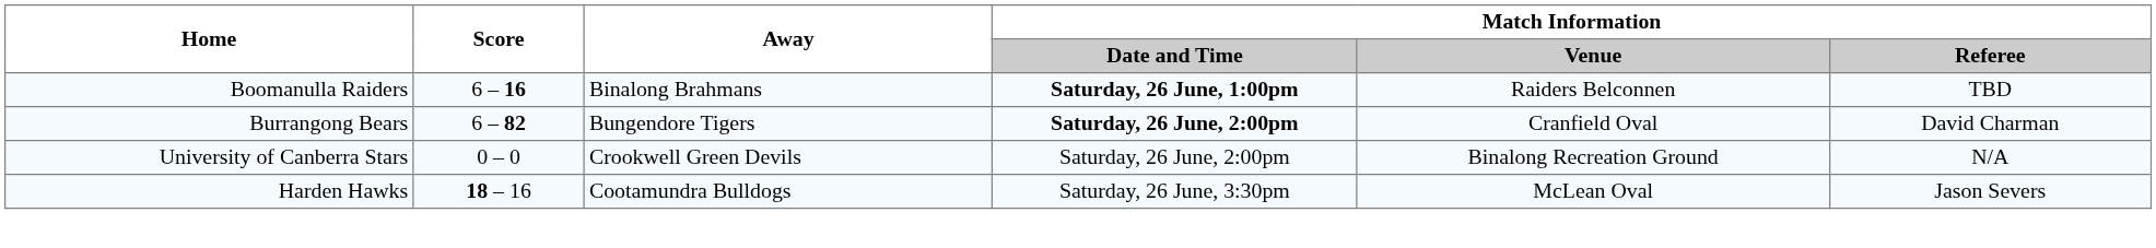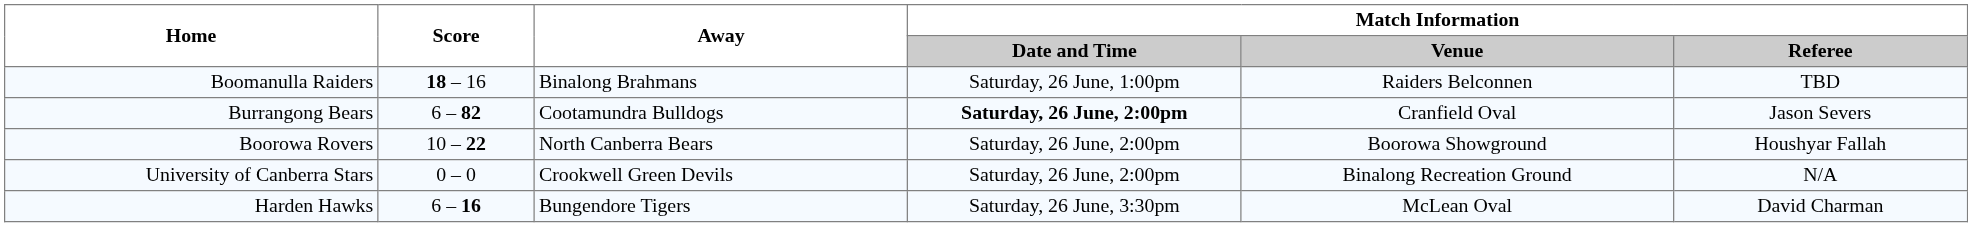Boomanulla Raiders | Score: 6 – 16 -> 18 – 16
Boomanulla Raiders | Match Information / Date and Time: bold -> normal
Burrangong Bears | Away: Bungendore Tigers -> Cootamundra Bulldogs
Burrangong Bears | Match Information / Referee: David Charman -> Jason Severs
+ row: Boorowa Rovers | 10 – 22 | North Canberra Bears | Saturday, 26 June, 2:00pm | Boorowa Showground | Houshyar Fallah
Harden Hawks | Score: 18 – 16 -> 6 – 16
Harden Hawks | Away: Cootamundra Bulldogs -> Bungendore Tigers
Harden Hawks | Match Information / Referee: Jason Severs -> David Charman
